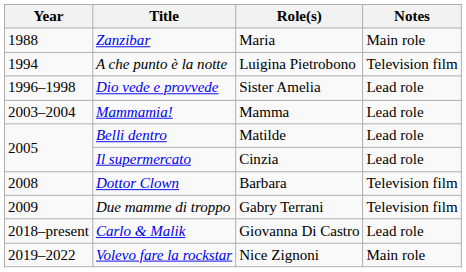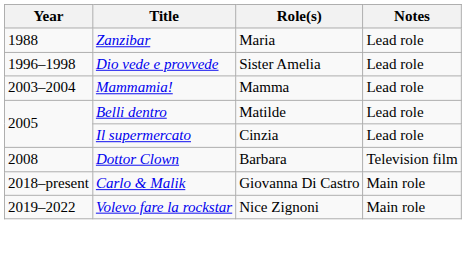Zanzibar | Notes: Main role -> Lead role
- row: 1994 | A che punto è la notte | Luigina Pietrobono | Television film
- row: 2009 | Due mamme di troppo | Gabry Terrani | Television film
Carlo & Malik | Notes: Lead role -> Main role
